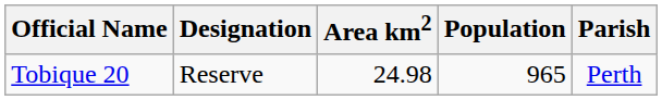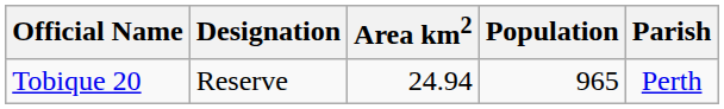Tobique 20 | Area km2: 24.98 -> 24.94
